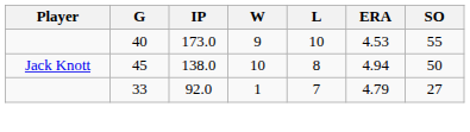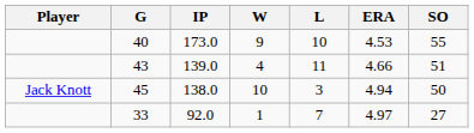+ row: 43 | 139.0 | 4 | 11 | 4.66 | 51
45 | L: 8 -> 3
33 | ERA: 4.79 -> 4.97
